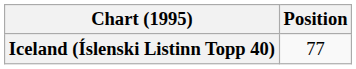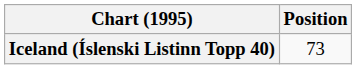Iceland (Íslenski Listinn Topp 40) | Position: 77 -> 73
